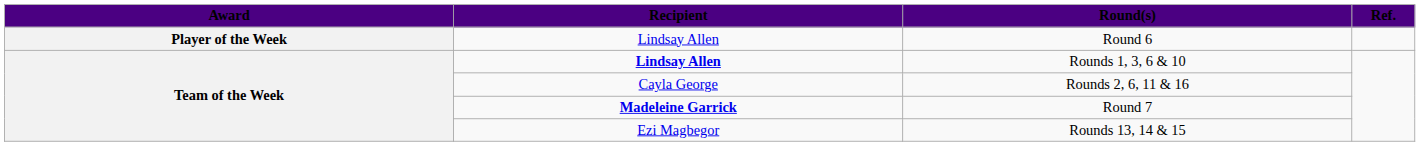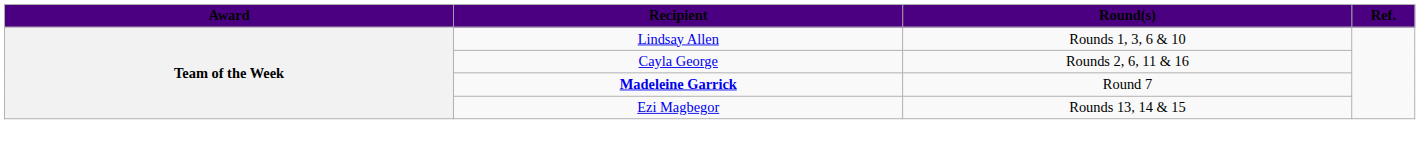- row: Player of the Week | Lindsay Allen | Round 6
Rounds 1, 3, 6 & 10 | Recipient: bold -> normal
